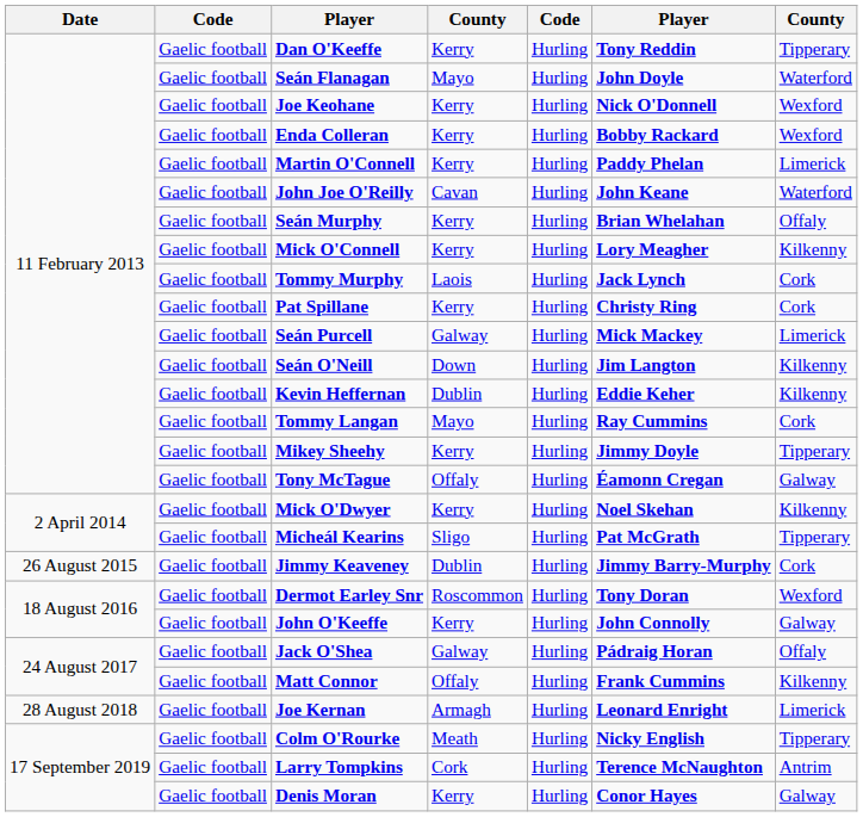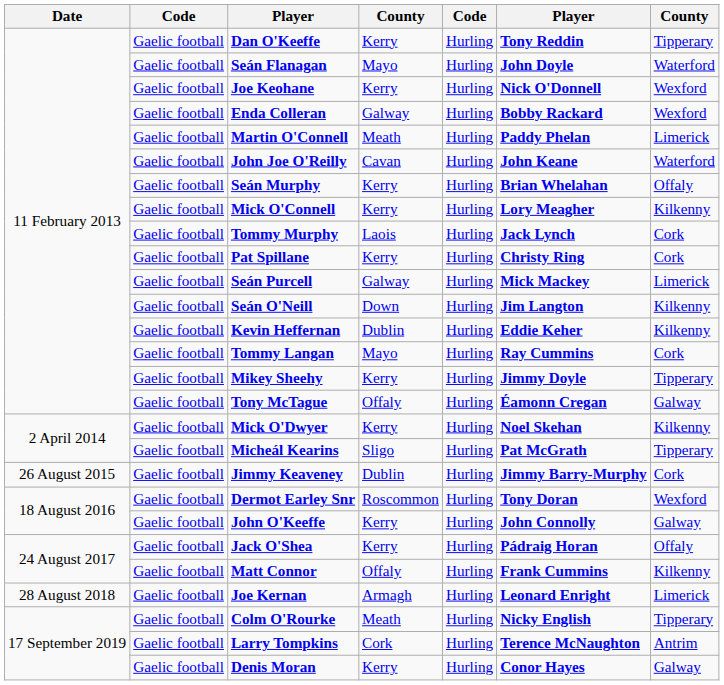Enda Colleran | column 4: Kerry -> Galway
Martin O'Connell | column 4: Kerry -> Meath
Jack O'Shea | column 4: Galway -> Kerry
